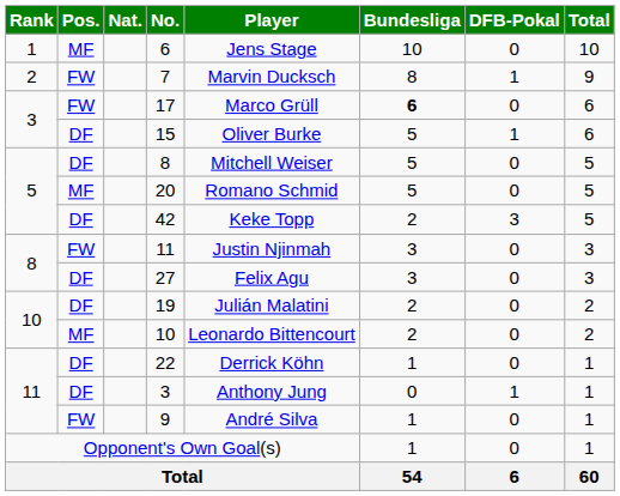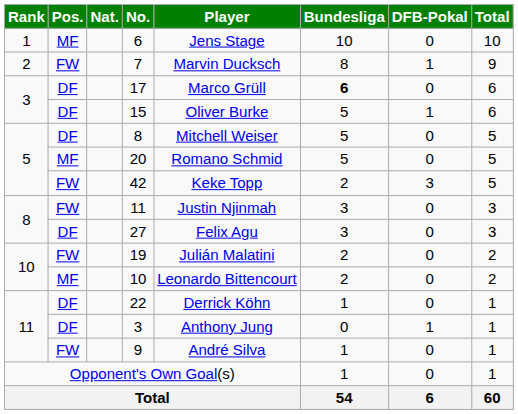17 | Pos.: FW -> DF
42 | Pos.: DF -> FW
19 | Pos.: DF -> FW
